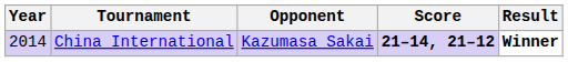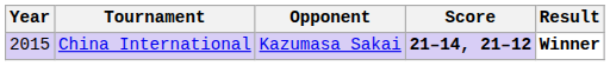China International | Year: 2014 -> 2015
